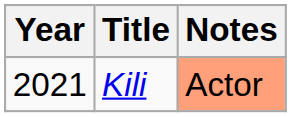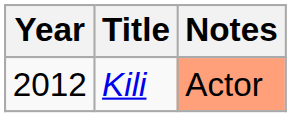Kili | Year: 2021 -> 2012
